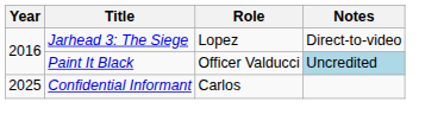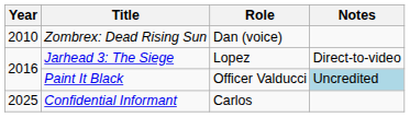+ row: 2010 | Zombrex: Dead Rising Sun | Dan (voice)
